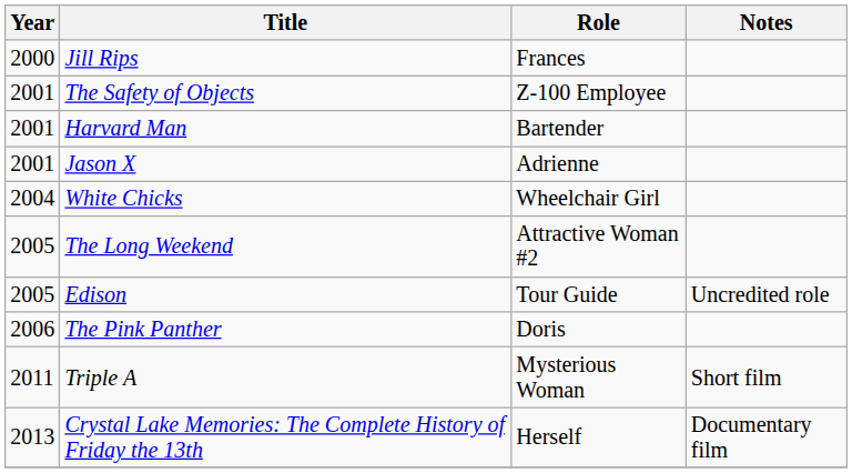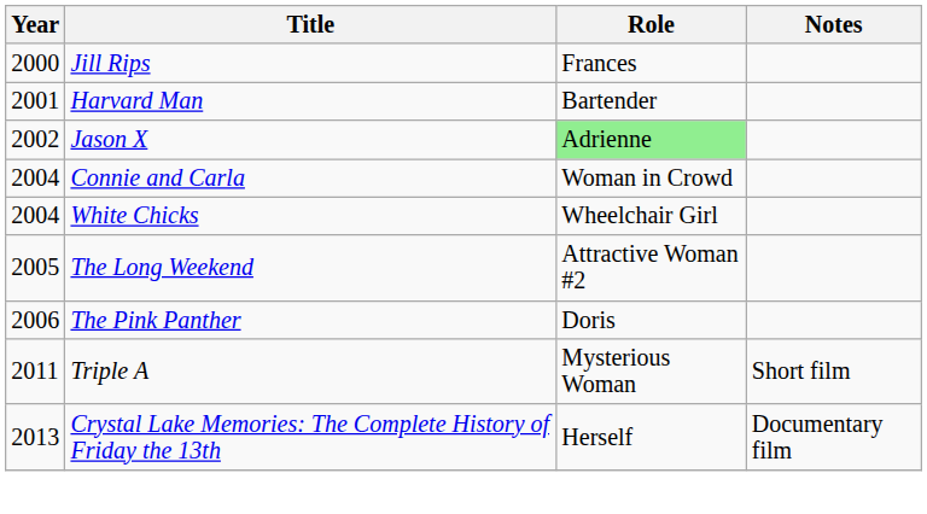- row: 2001 | The Safety of Objects | Z-100 Employee
Jason X | Year: 2001 -> 2002
Jason X | Role: no background -> lightgreen background
+ row: 2004 | Connie and Carla | Woman in Crowd
- row: 2005 | Edison | Tour Guide | Uncredited role
